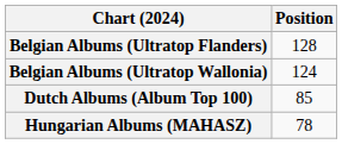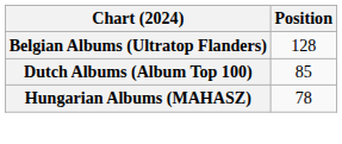- row: Belgian Albums (Ultratop Wallonia) | 124
